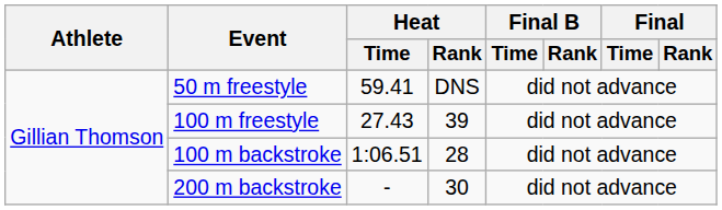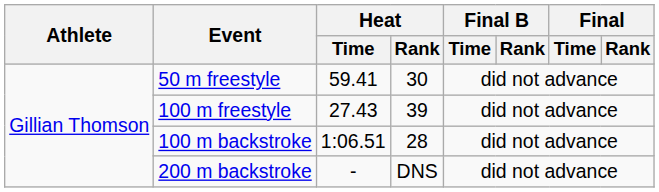50 m freestyle | Heat / Rank: DNS -> 30
200 m backstroke | Heat / Rank: 30 -> DNS
